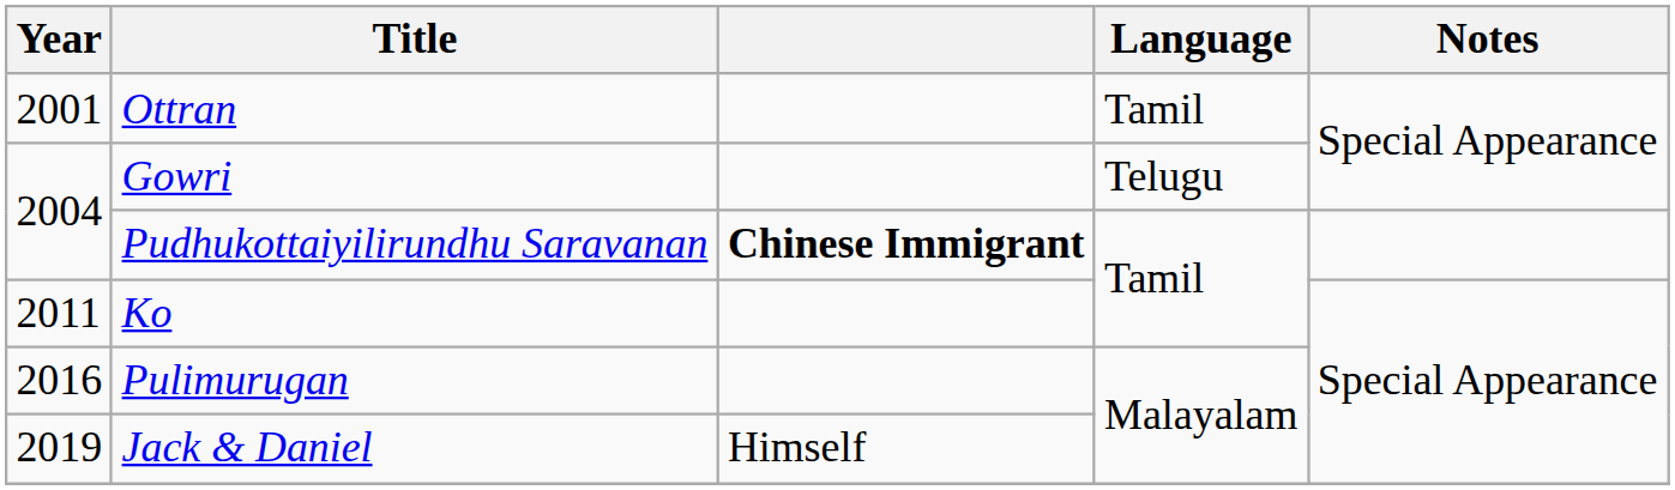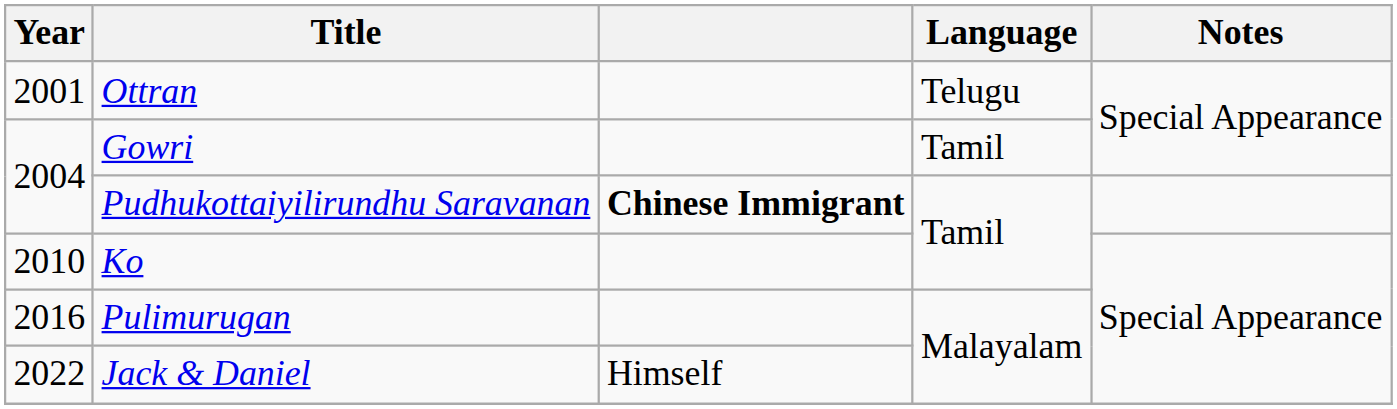Ottran | Language: Tamil -> Telugu
Gowri | Language: Telugu -> Tamil
Ko | Year: 2011 -> 2010
Jack & Daniel | Year: 2019 -> 2022
